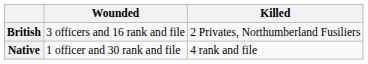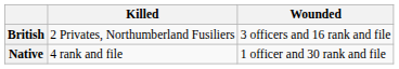columns swapped: Killed <-> Wounded
